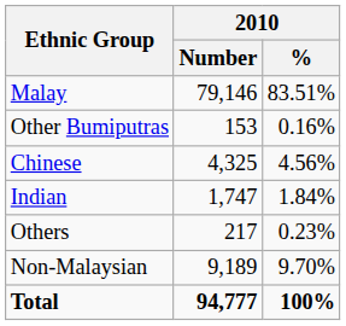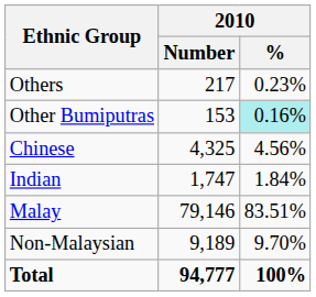rows swapped: Malay <-> Others
Other Bumiputras | 2010 / %: no background -> paleturquoise background
